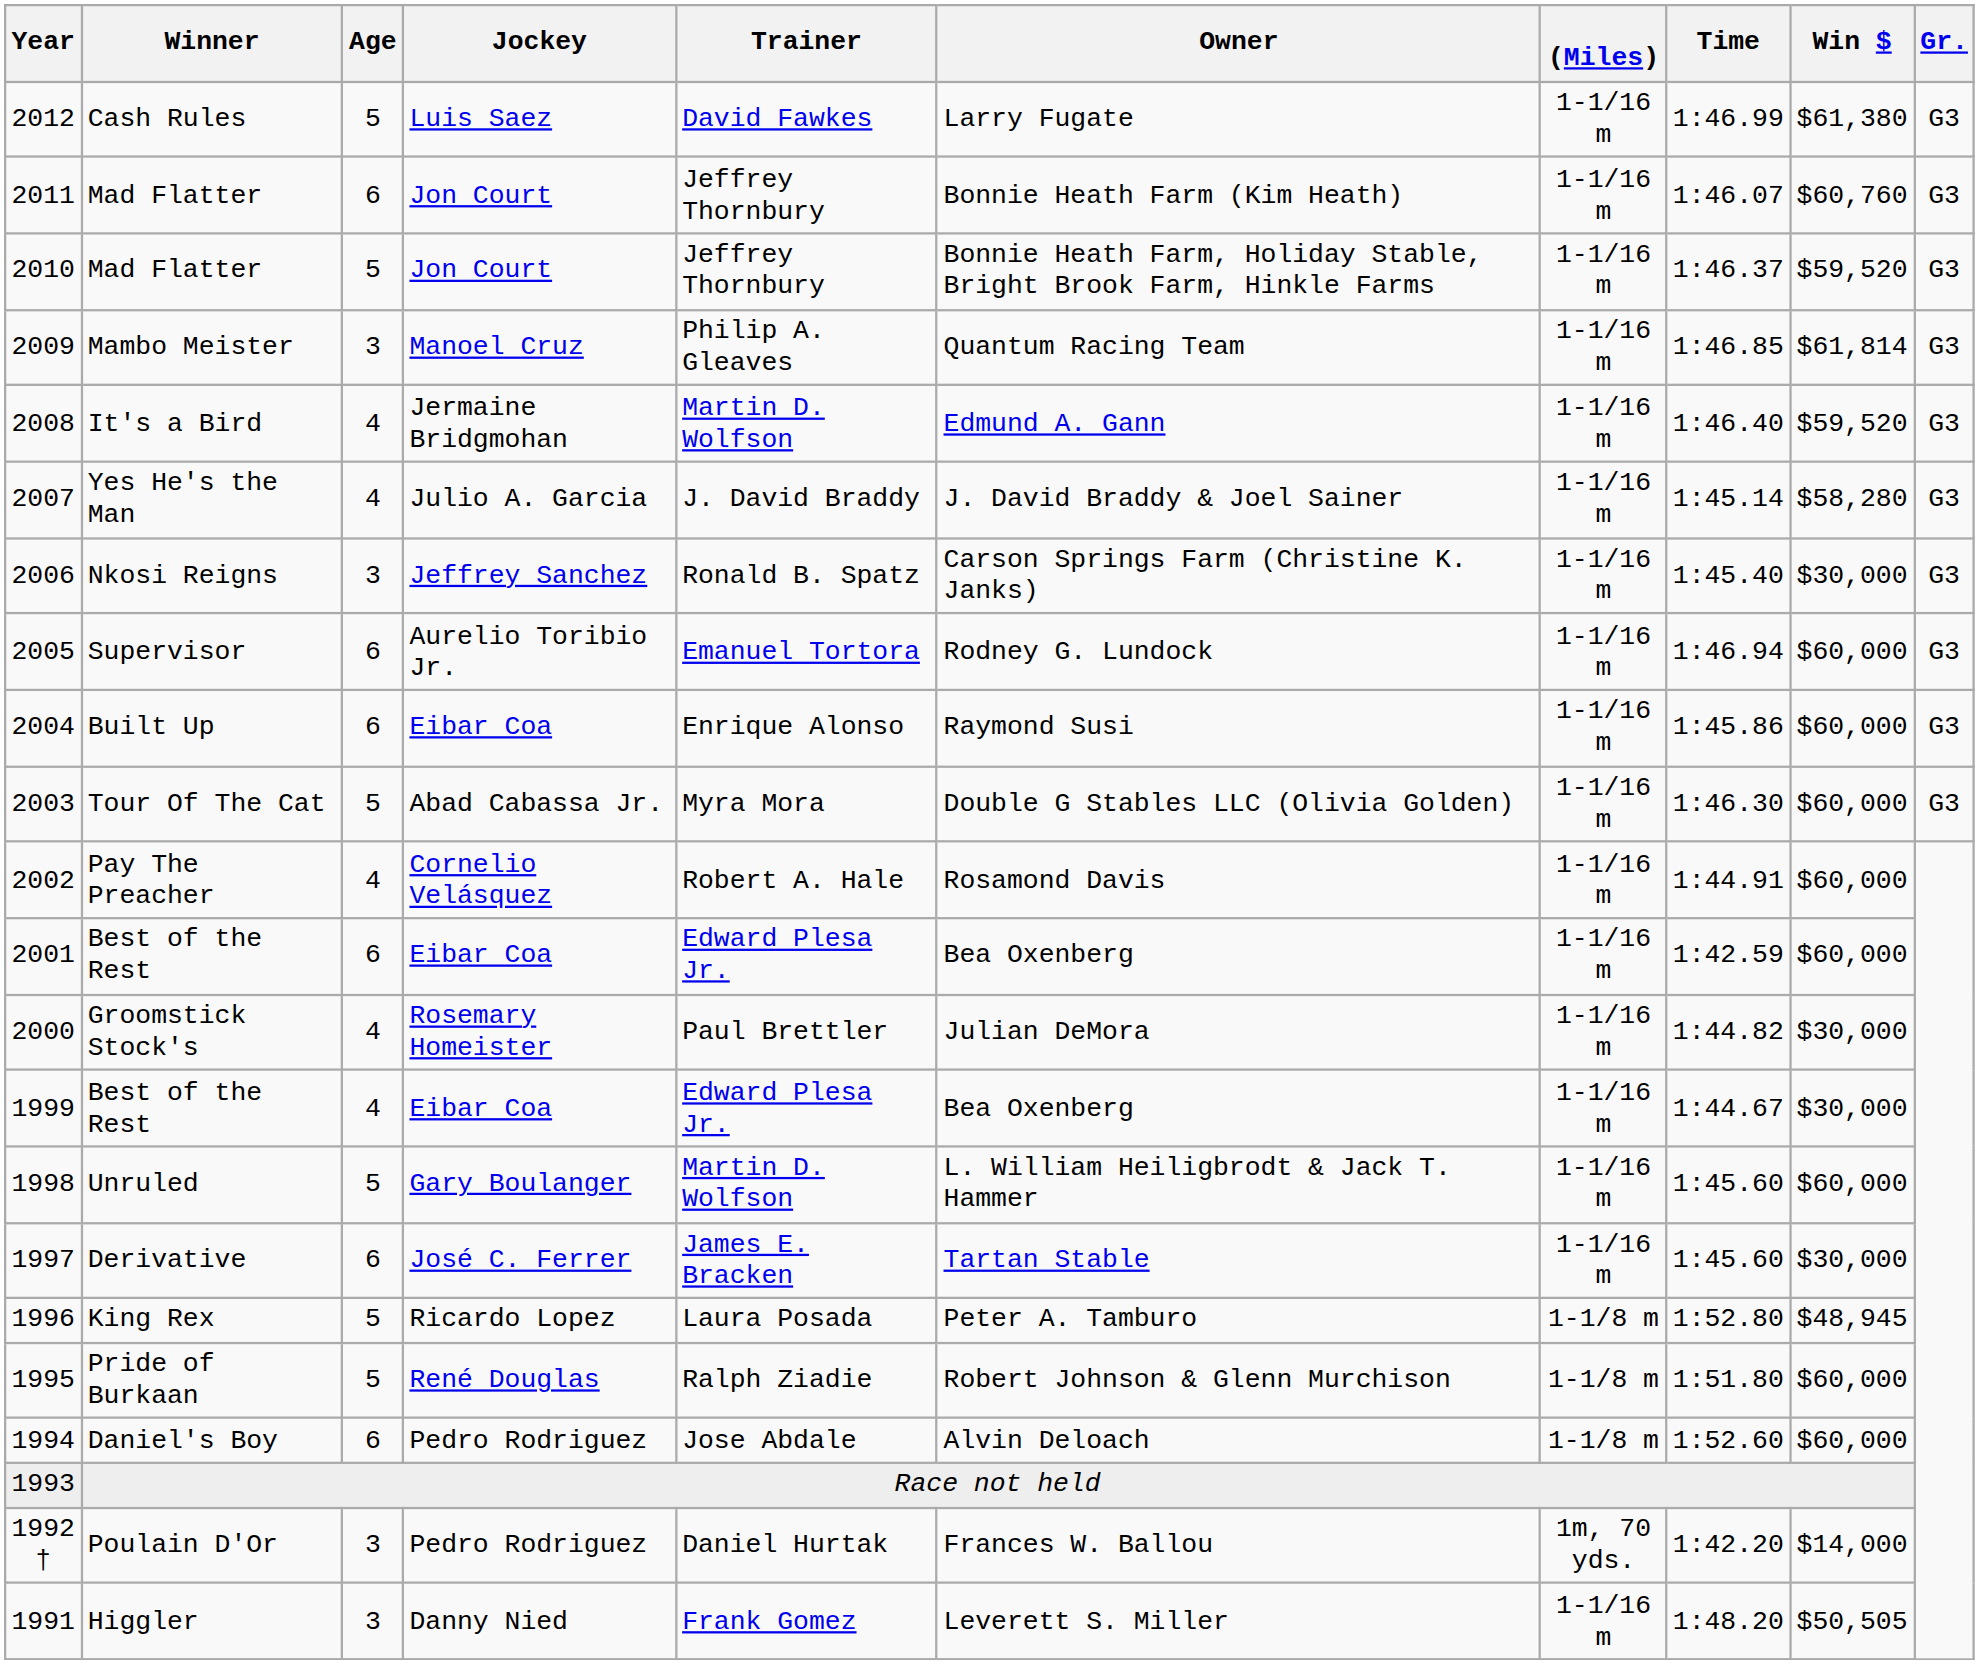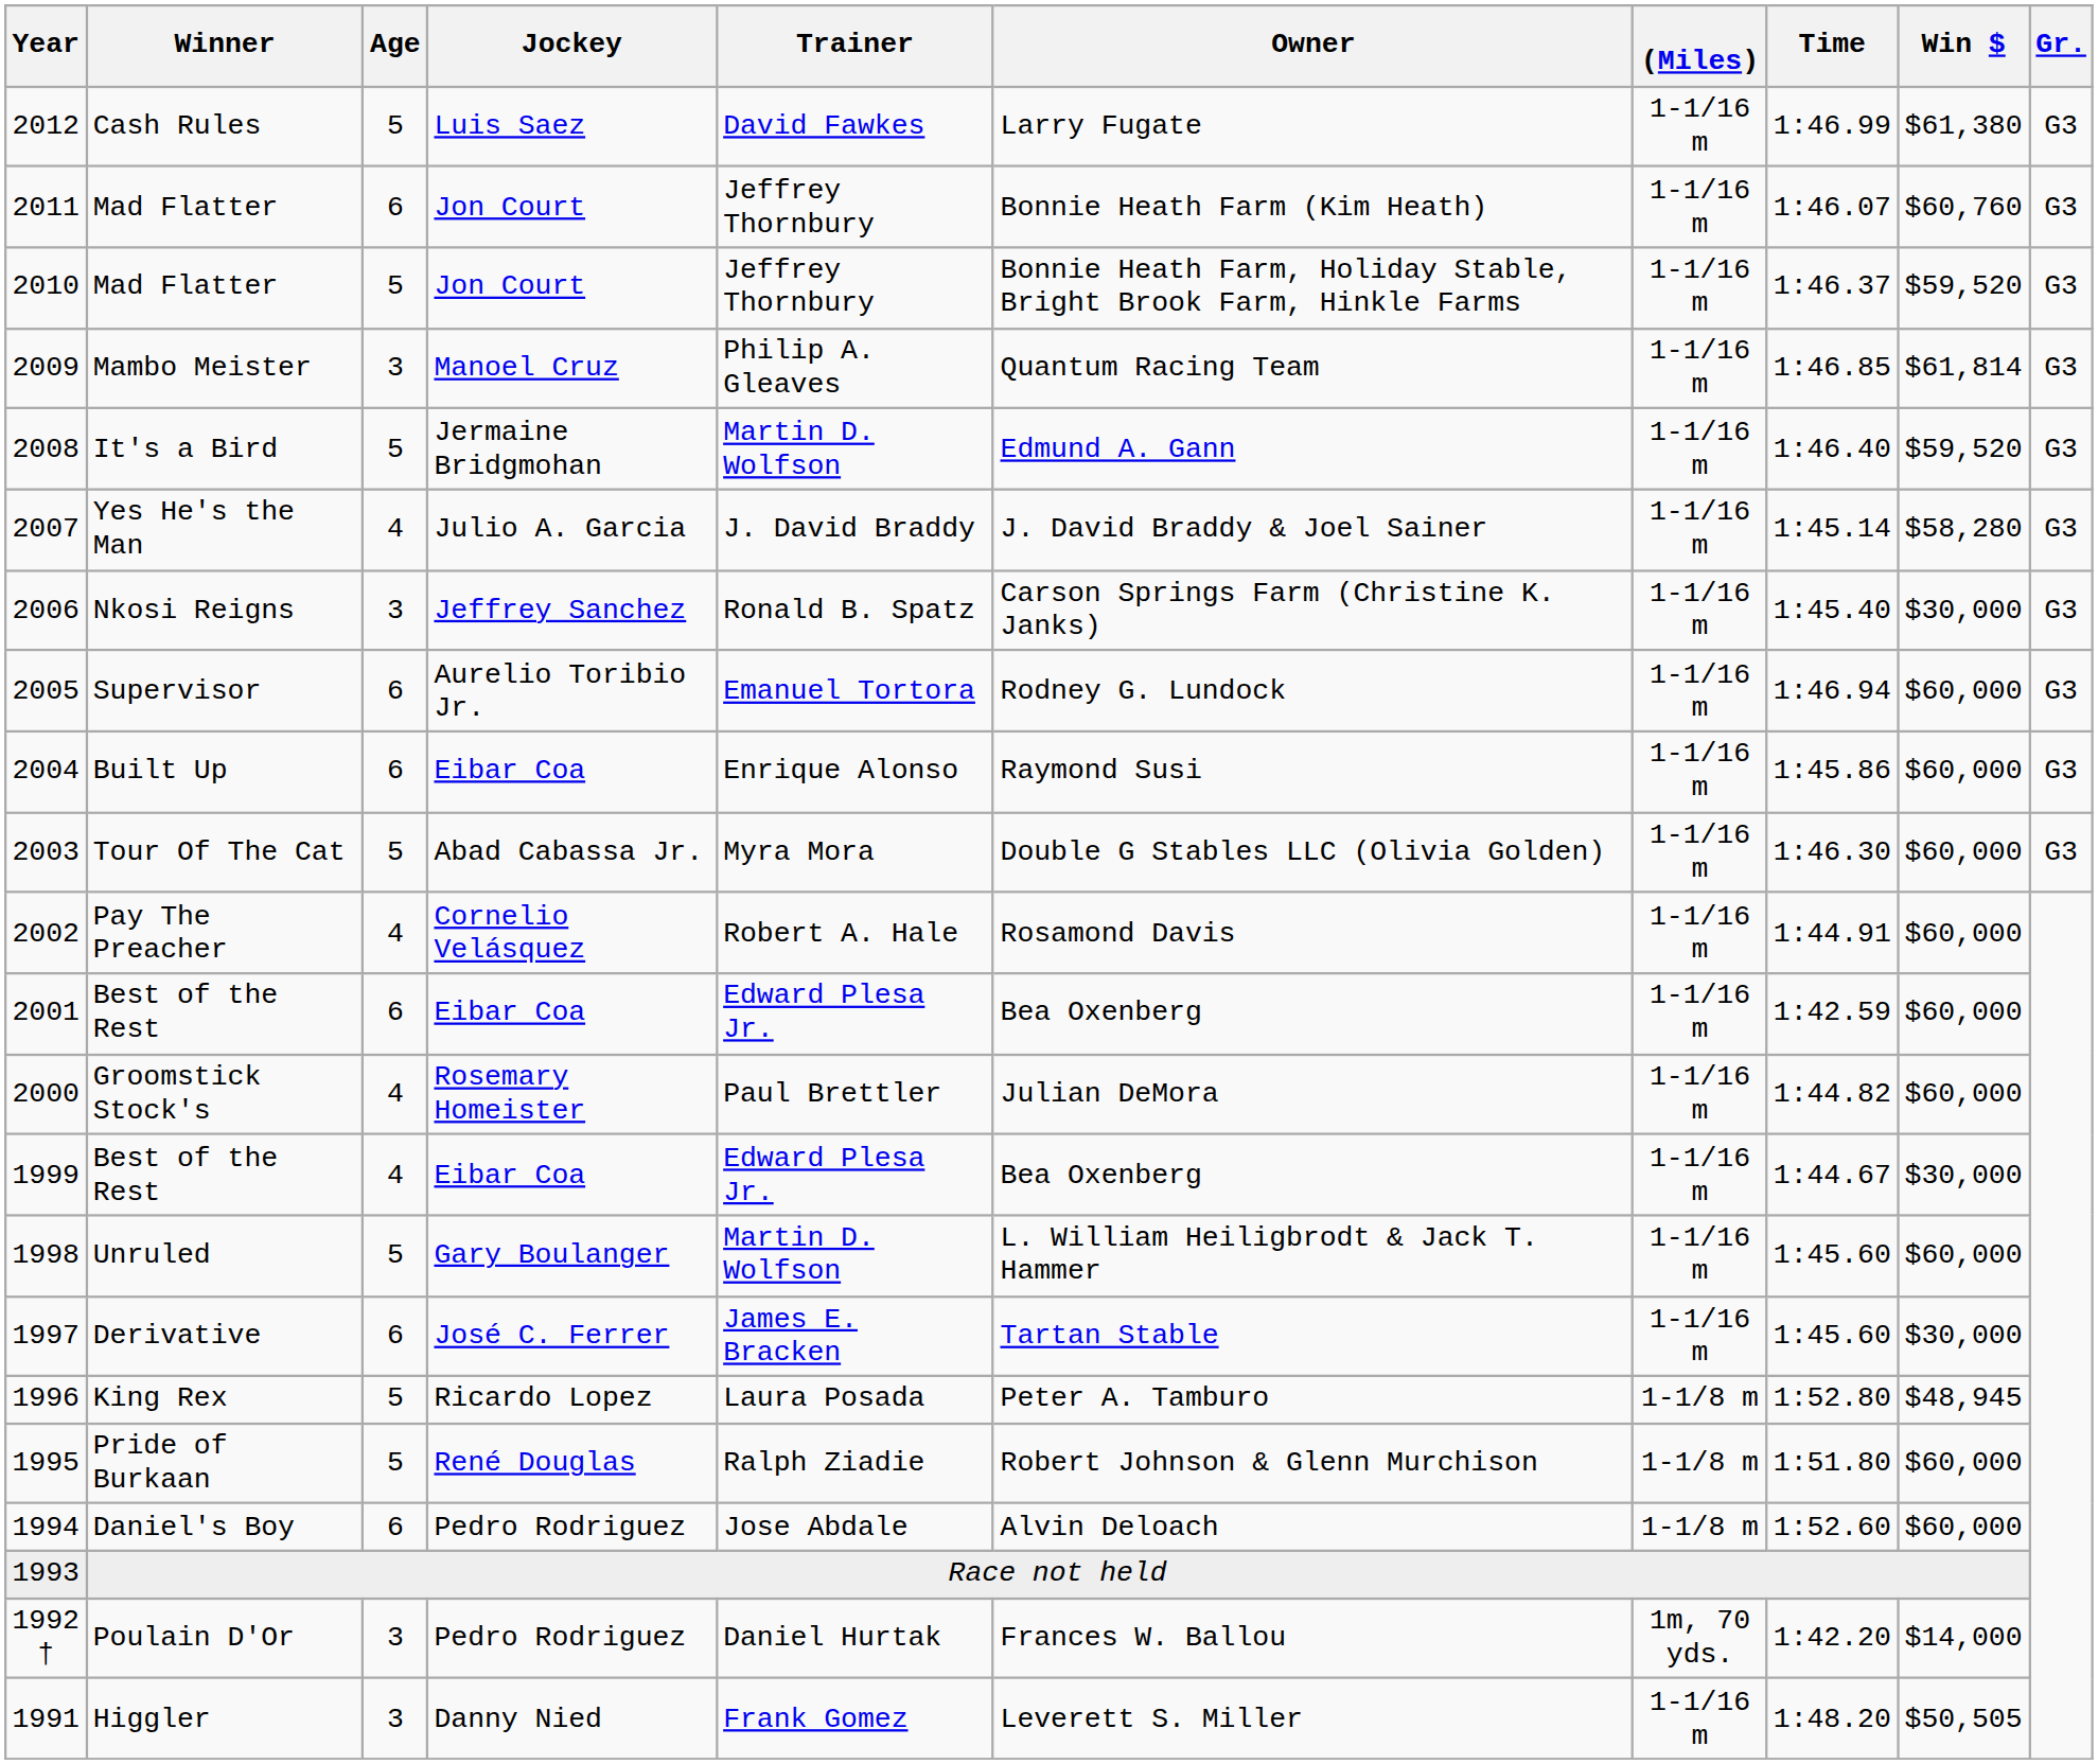It's a Bird | Age: 4 -> 5
Groomstick Stock's | Win $: $30,000 -> $60,000
